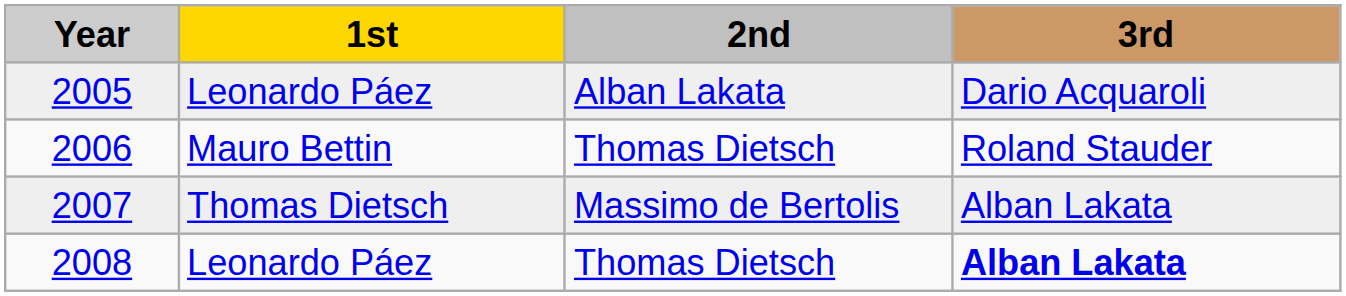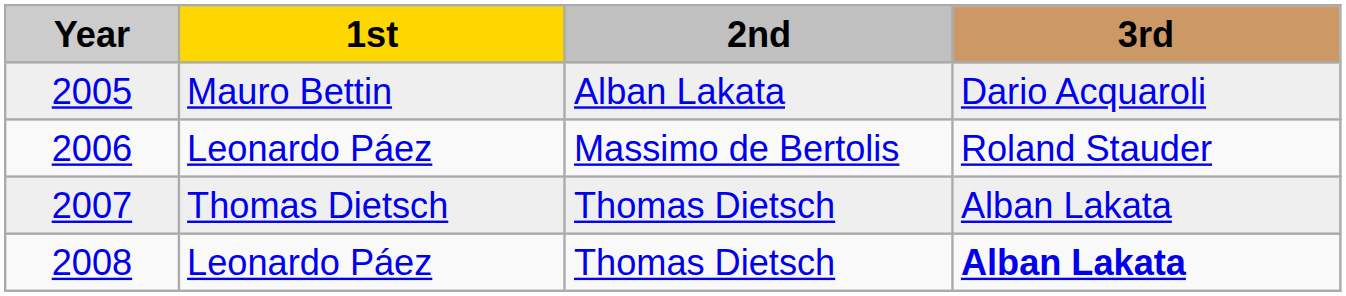2005 | 1st: Leonardo Páez -> Mauro Bettin
2006 | 1st: Mauro Bettin -> Leonardo Páez
2006 | 2nd: Thomas Dietsch -> Massimo de Bertolis
2007 | 2nd: Massimo de Bertolis -> Thomas Dietsch
